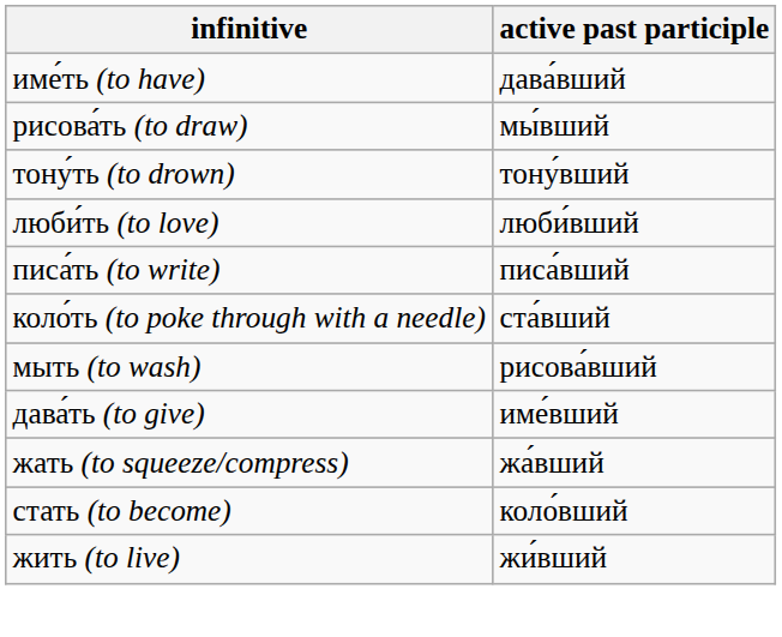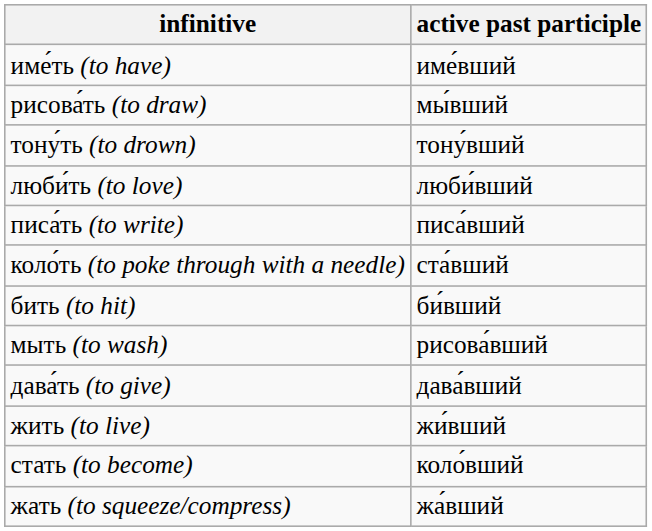име́ть (to have) | active past participle: дава́вший -> име́вший
+ row: бить (to hit) | би́вший
дава́ть (to give) | active past participle: име́вший -> дава́вший
rows swapped: жать (to squeeze/compress) <-> жить (to live)
